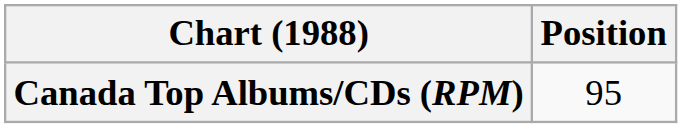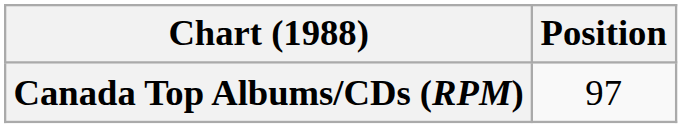Canada Top Albums/CDs (RPM) | Position: 95 -> 97
